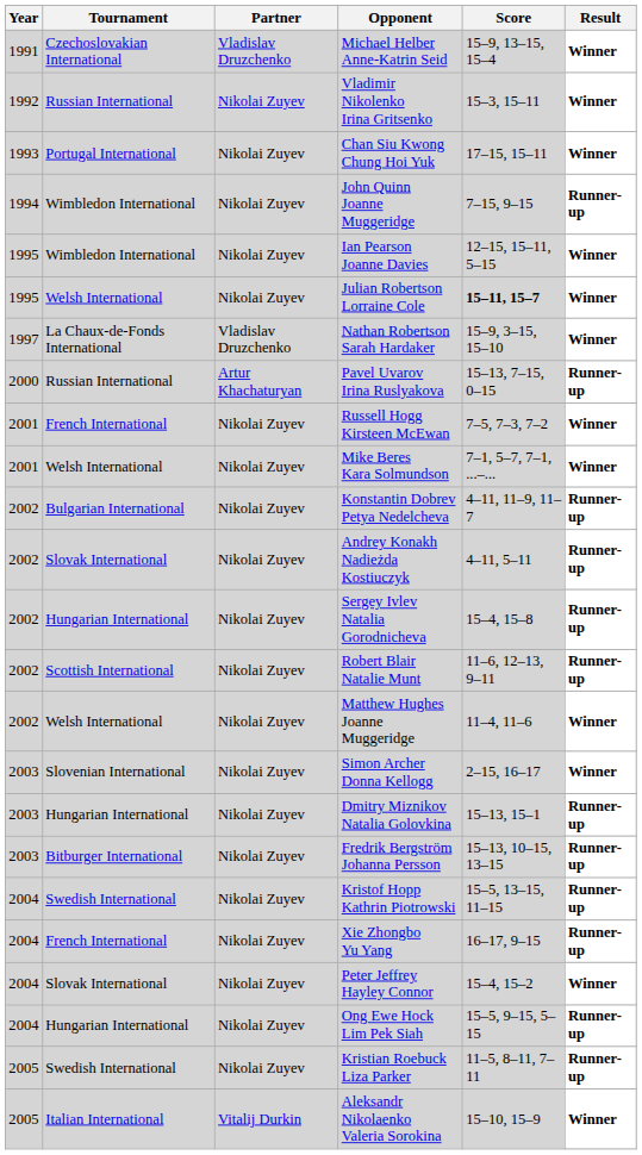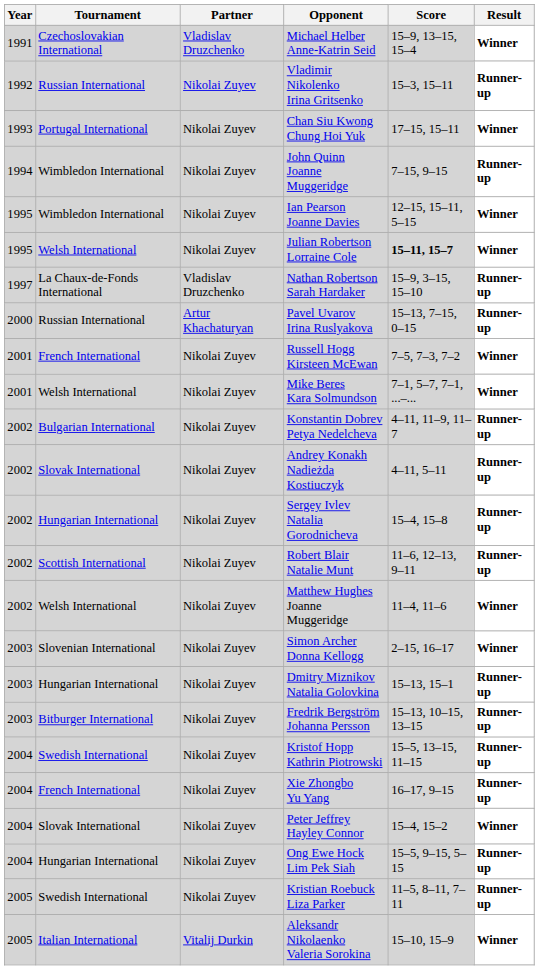Vladimir Nikolenko Irina Gritsenko | Result: Winner -> Runner-up
Nathan Robertson Sarah Hardaker | Result: Winner -> Runner-up
